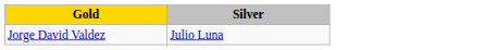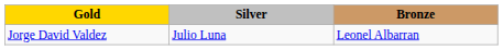+ column: Bronze | Leonel Albarran
